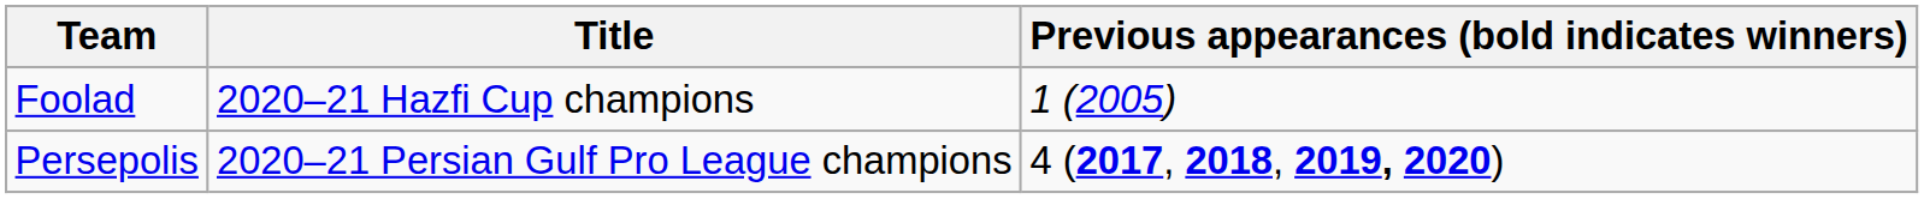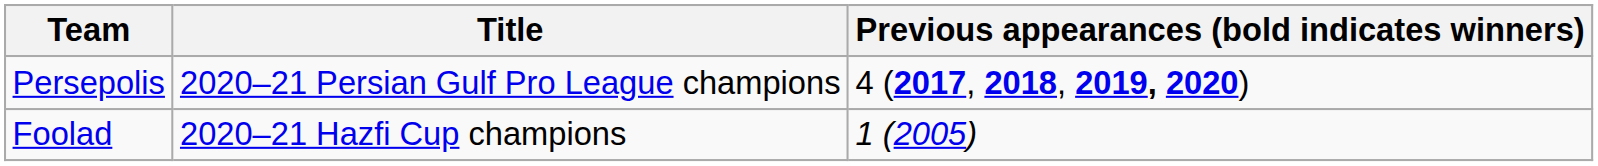rows swapped: Persepolis <-> Foolad
